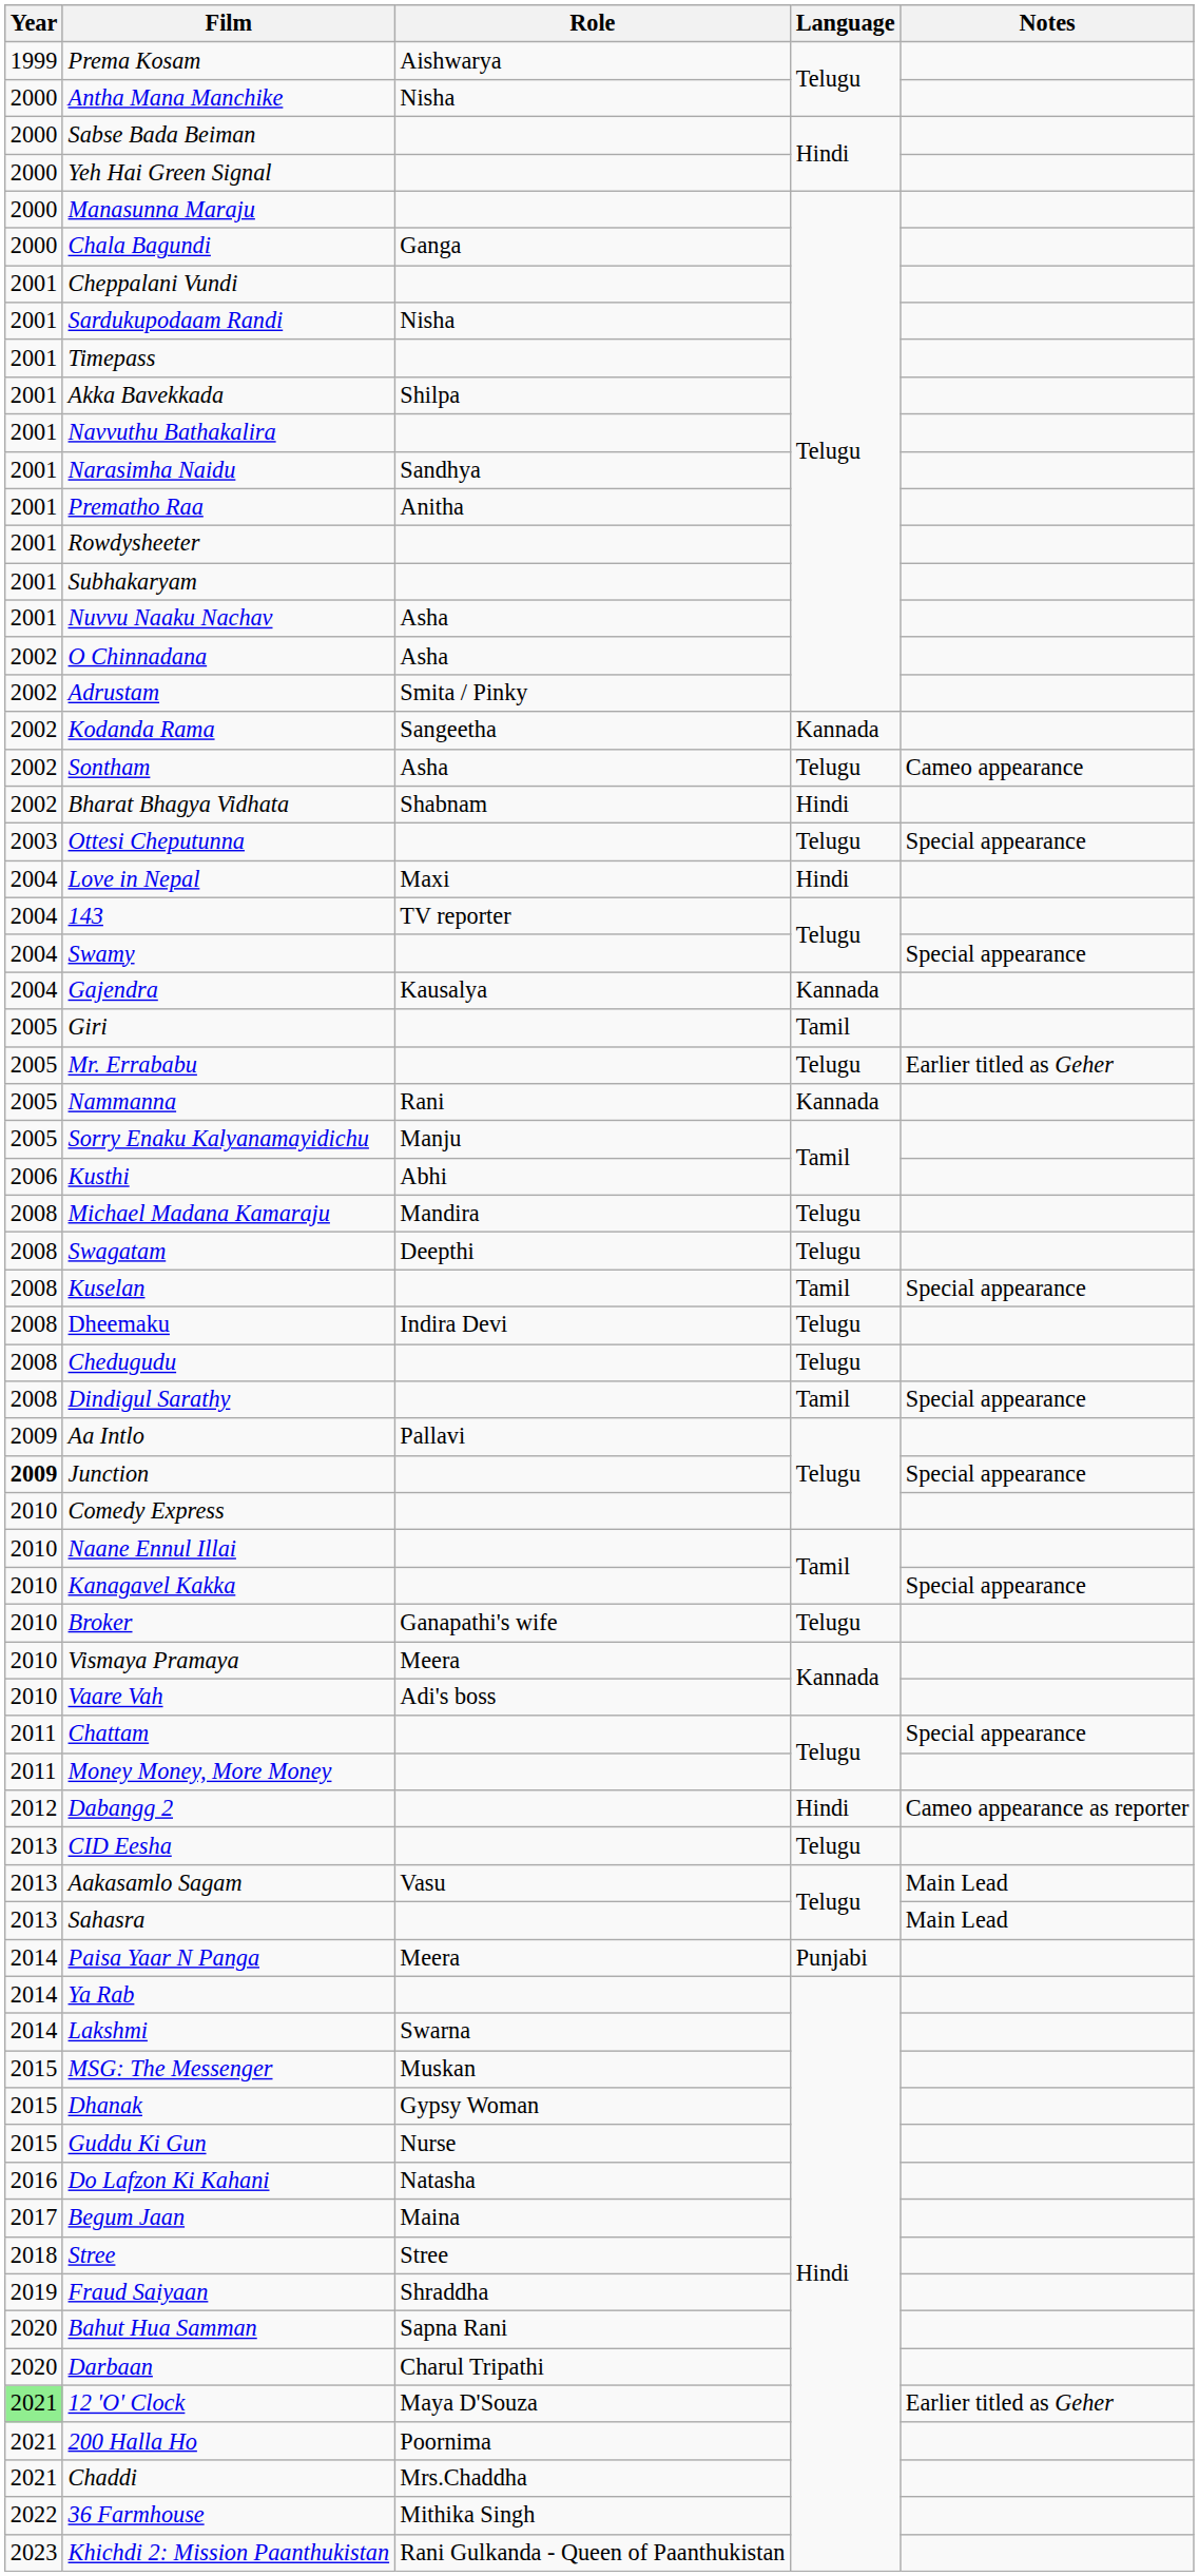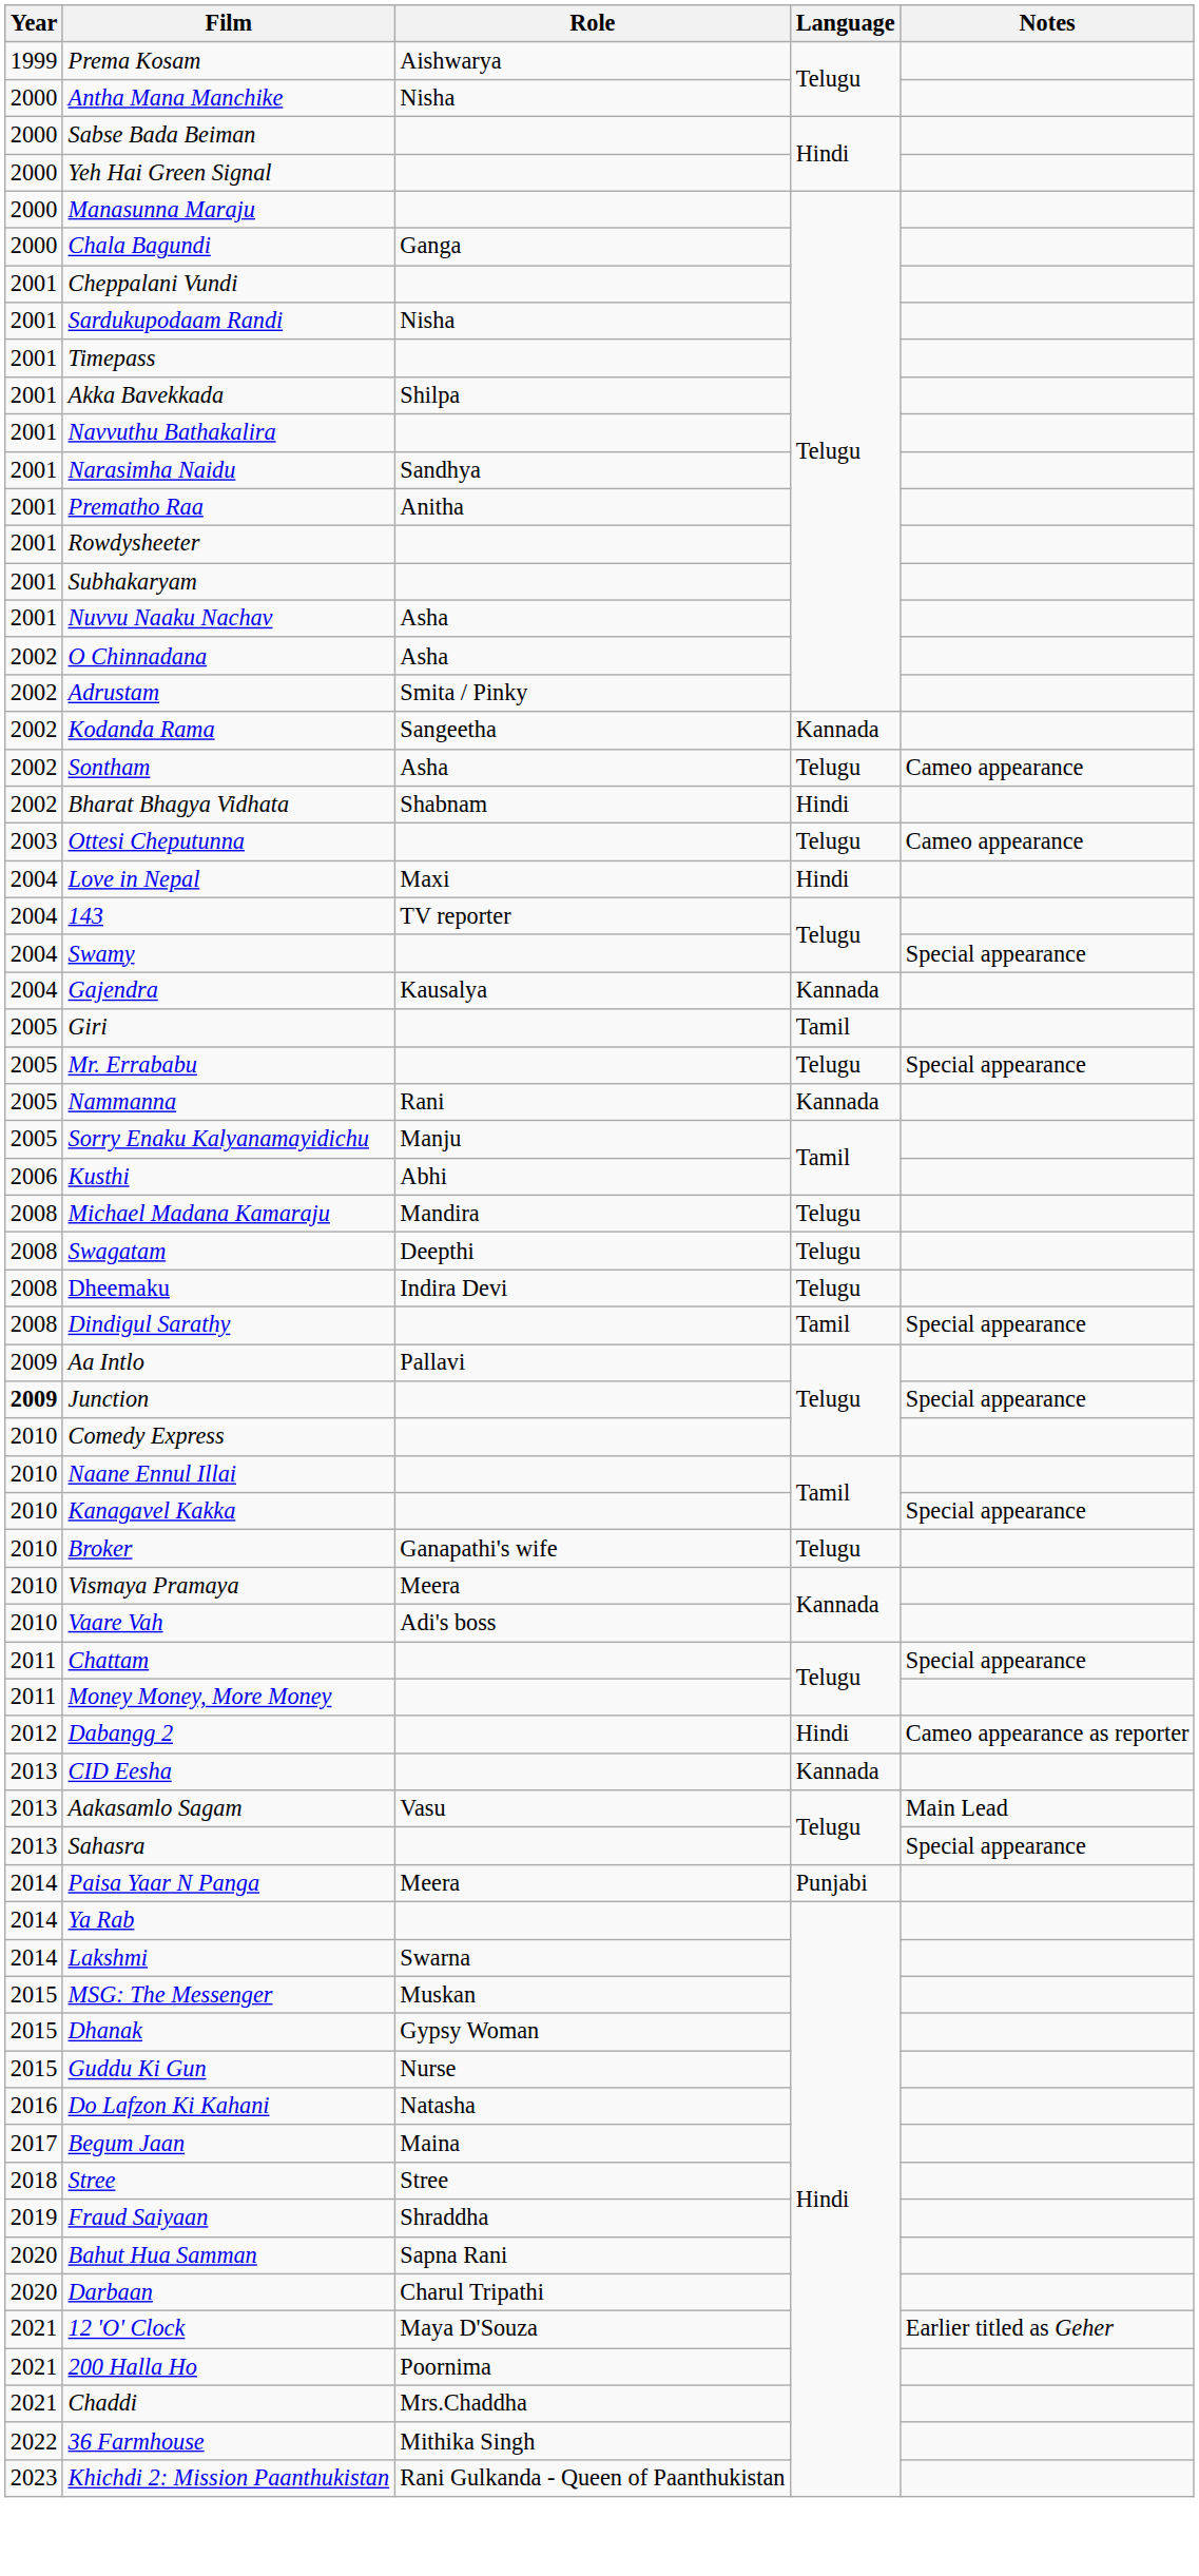Ottesi Cheputunna | Notes: Special appearance -> Cameo appearance
Mr. Errababu | Notes: Earlier titled as Geher -> Special appearance
- row: 2008 | Kuselan | Tamil | Special appearance
- row: 2008 | Chedugudu | Telugu
CID Eesha | Language: Telugu -> Kannada
Sahasra | Notes: Main Lead -> Special appearance
12 'O' Clock | Year: lightgreen background -> no background
